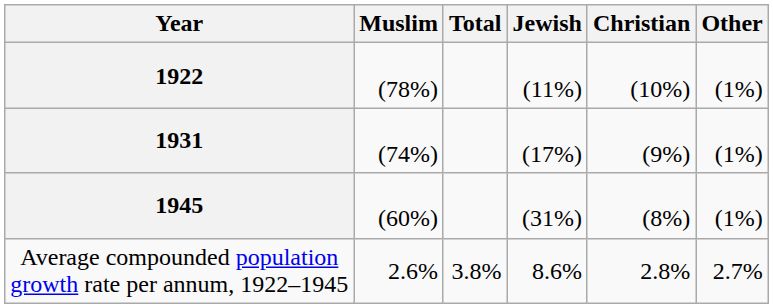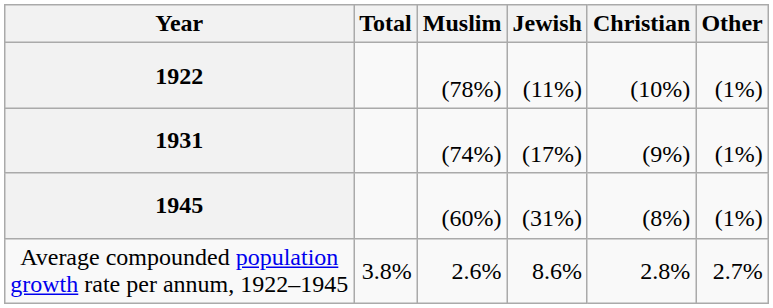columns swapped: Total <-> Muslim
